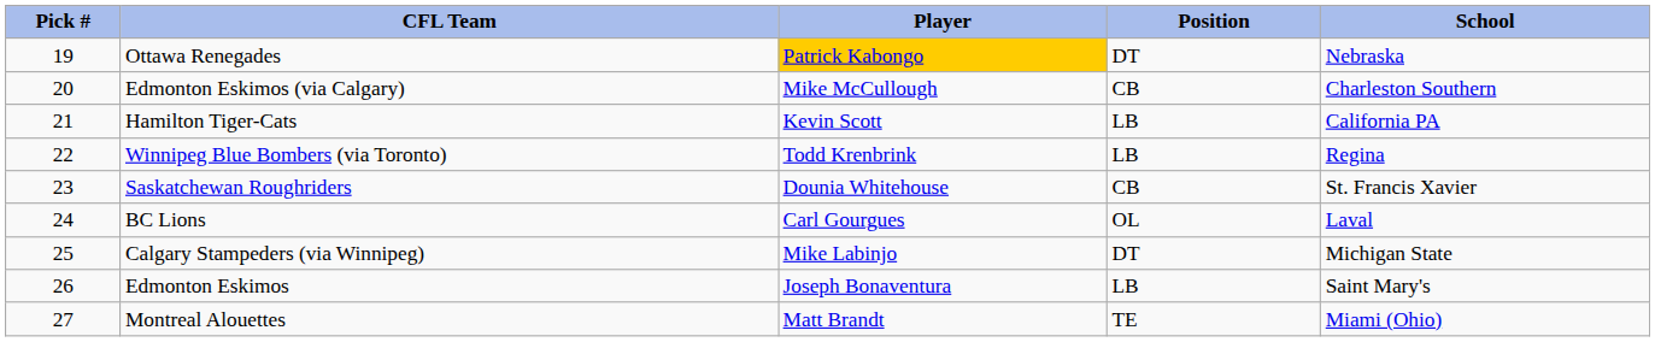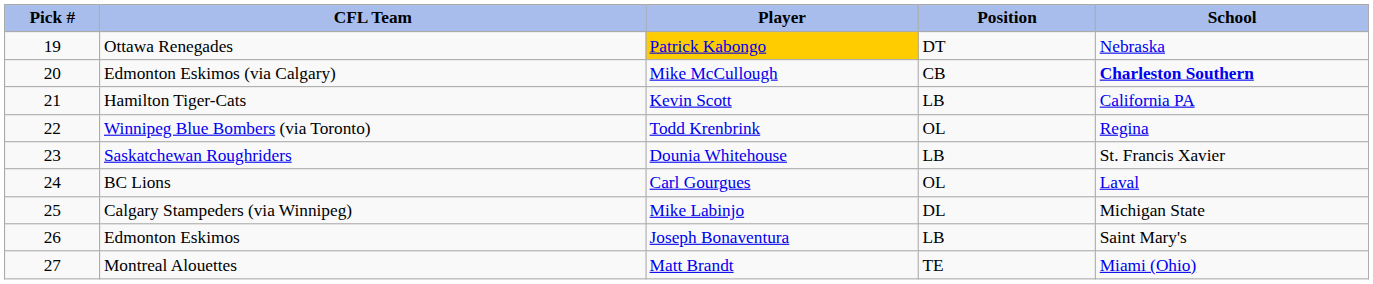Edmonton Eskimos (via Calgary) | School: normal -> bold
Winnipeg Blue Bombers (via Toronto) | Position: LB -> OL
Saskatchewan Roughriders | Position: CB -> LB
Calgary Stampeders (via Winnipeg) | Position: DT -> DL
